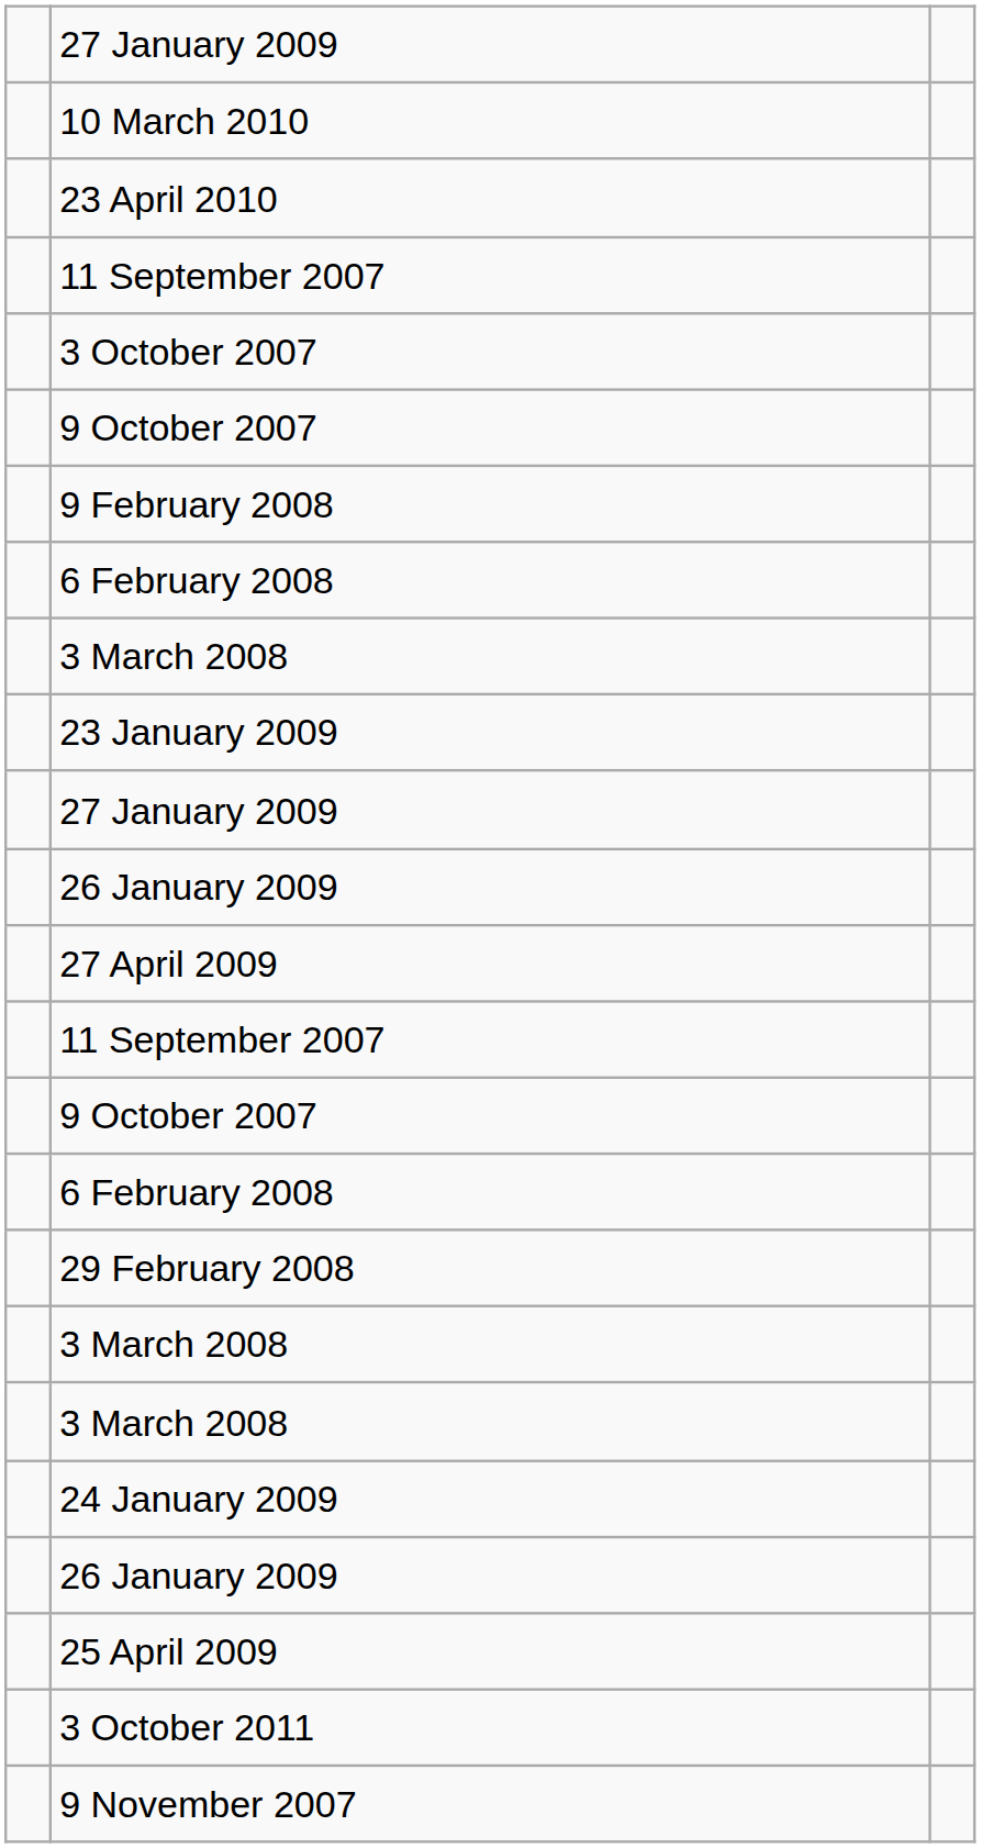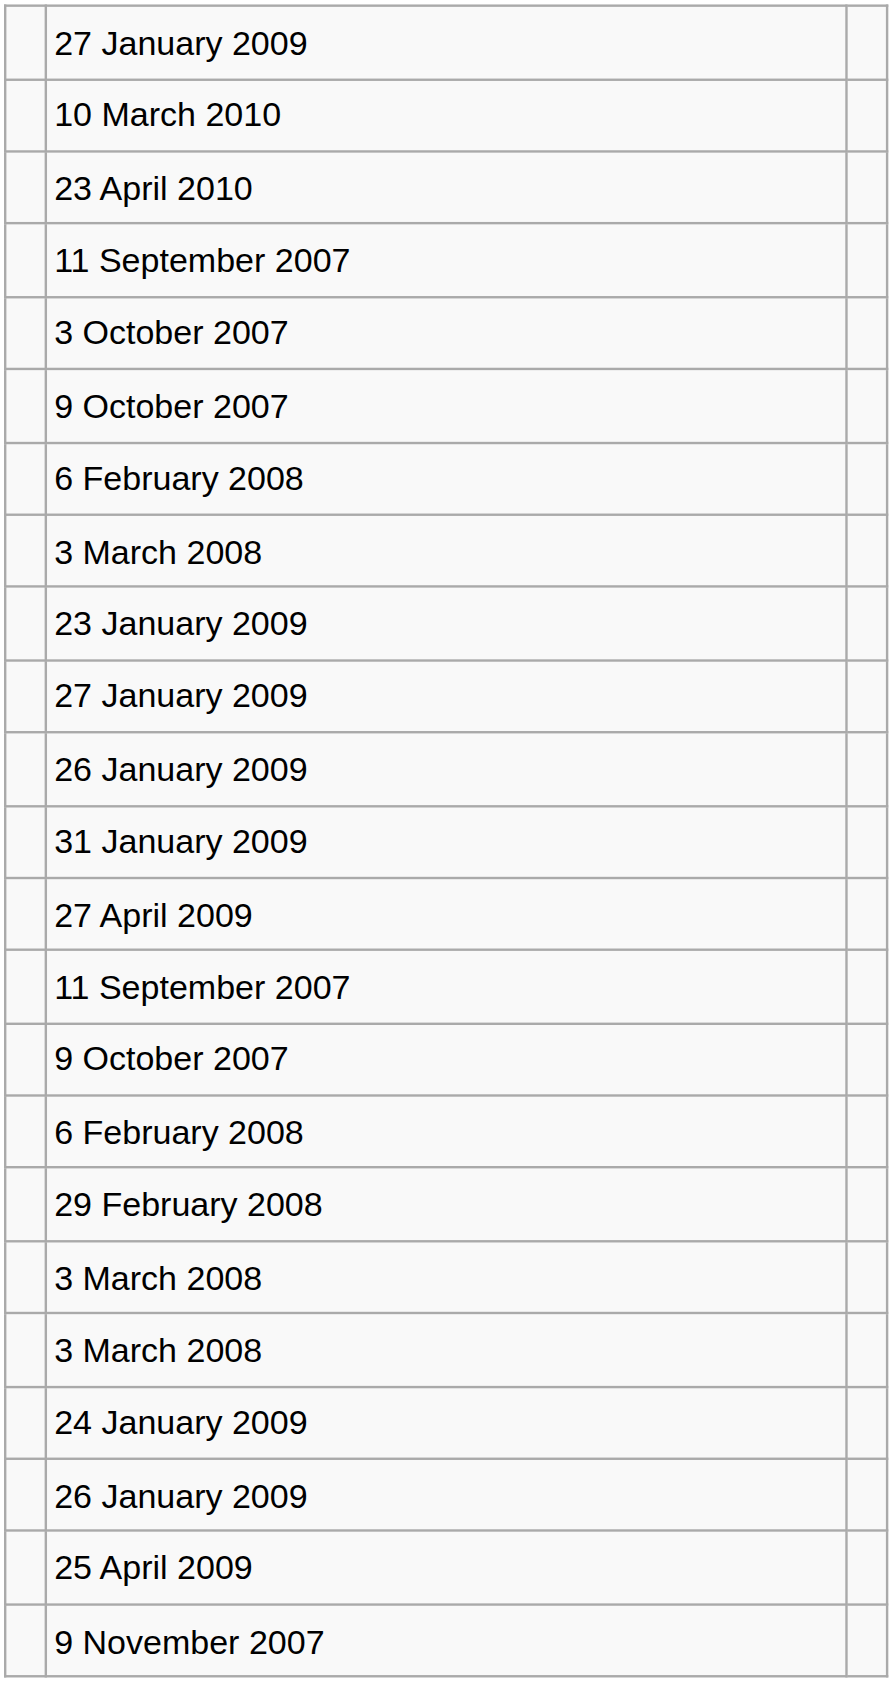- row: 9 February 2008
+ row: 31 January 2009
- row: 3 October 2011
